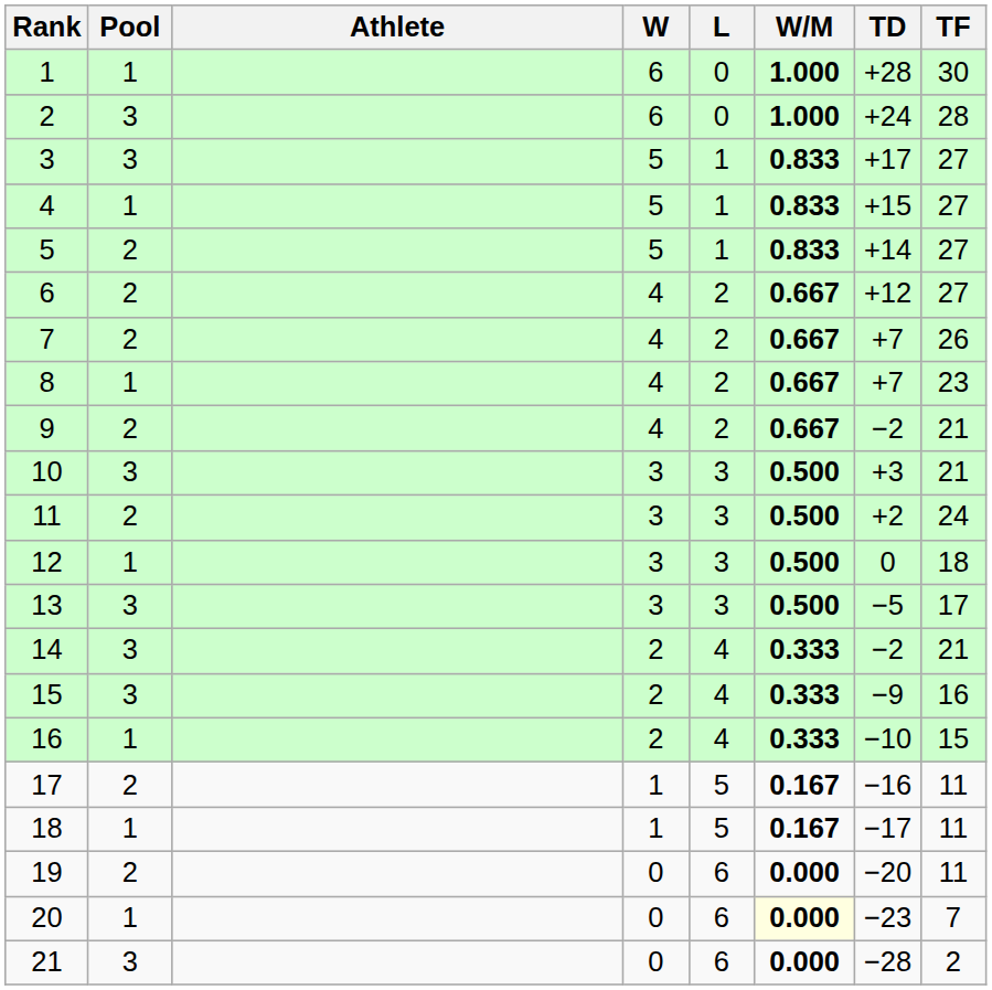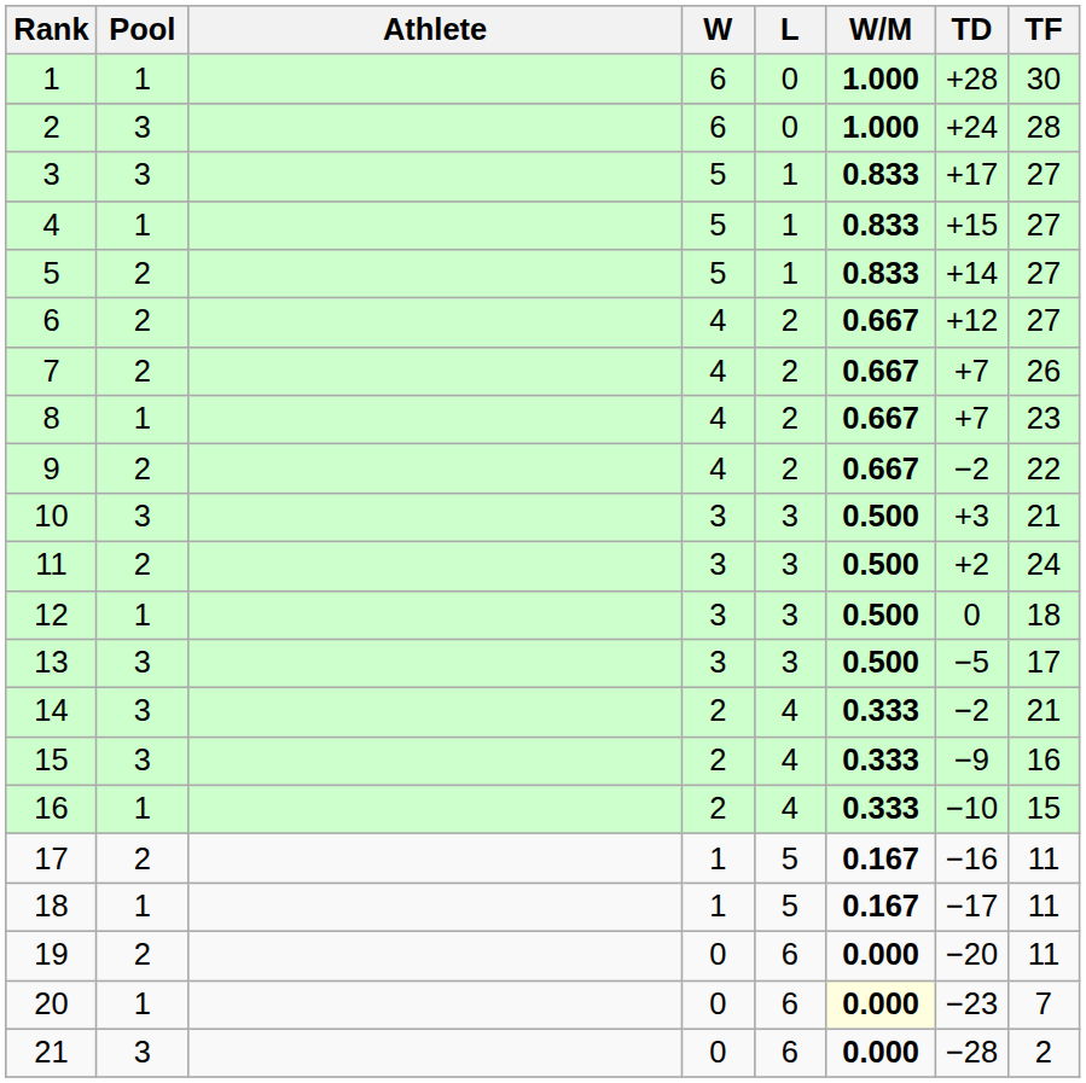9 | TF: 21 -> 22
